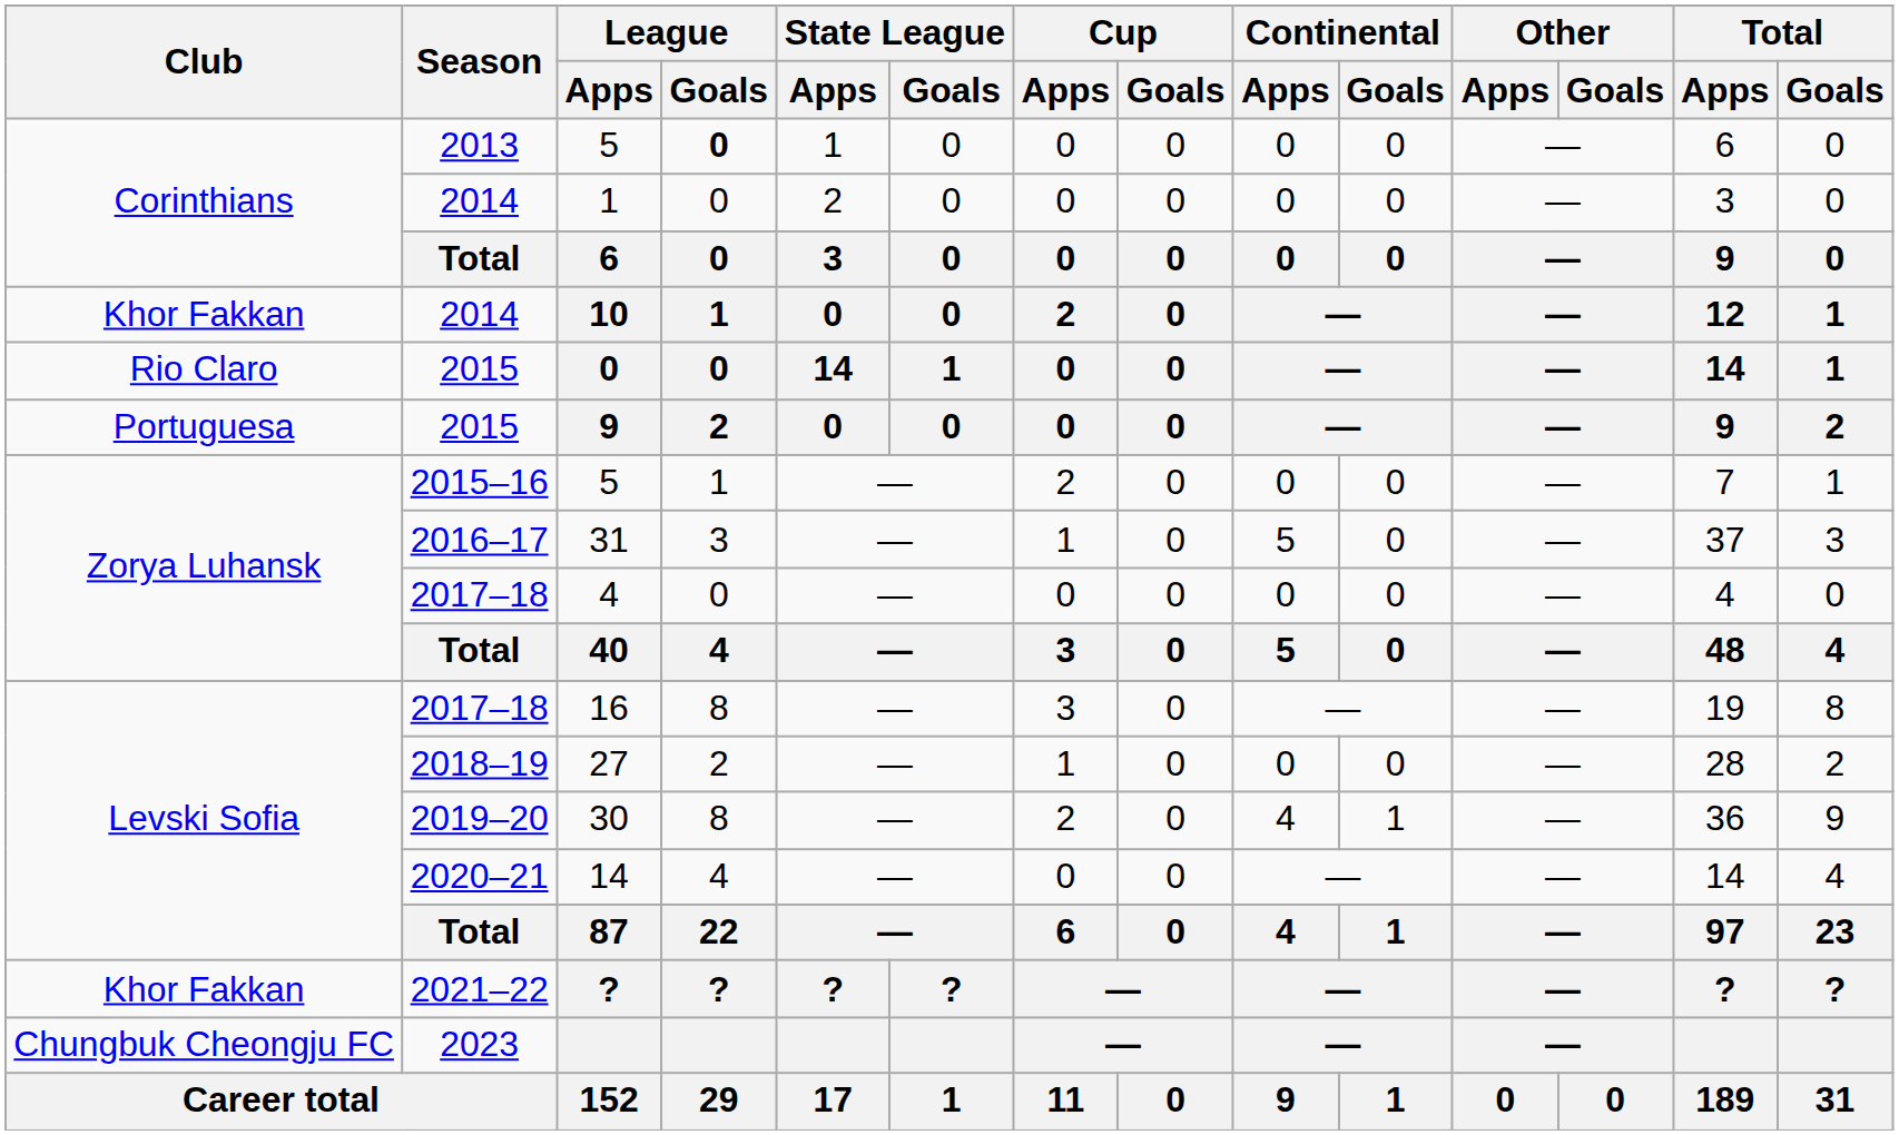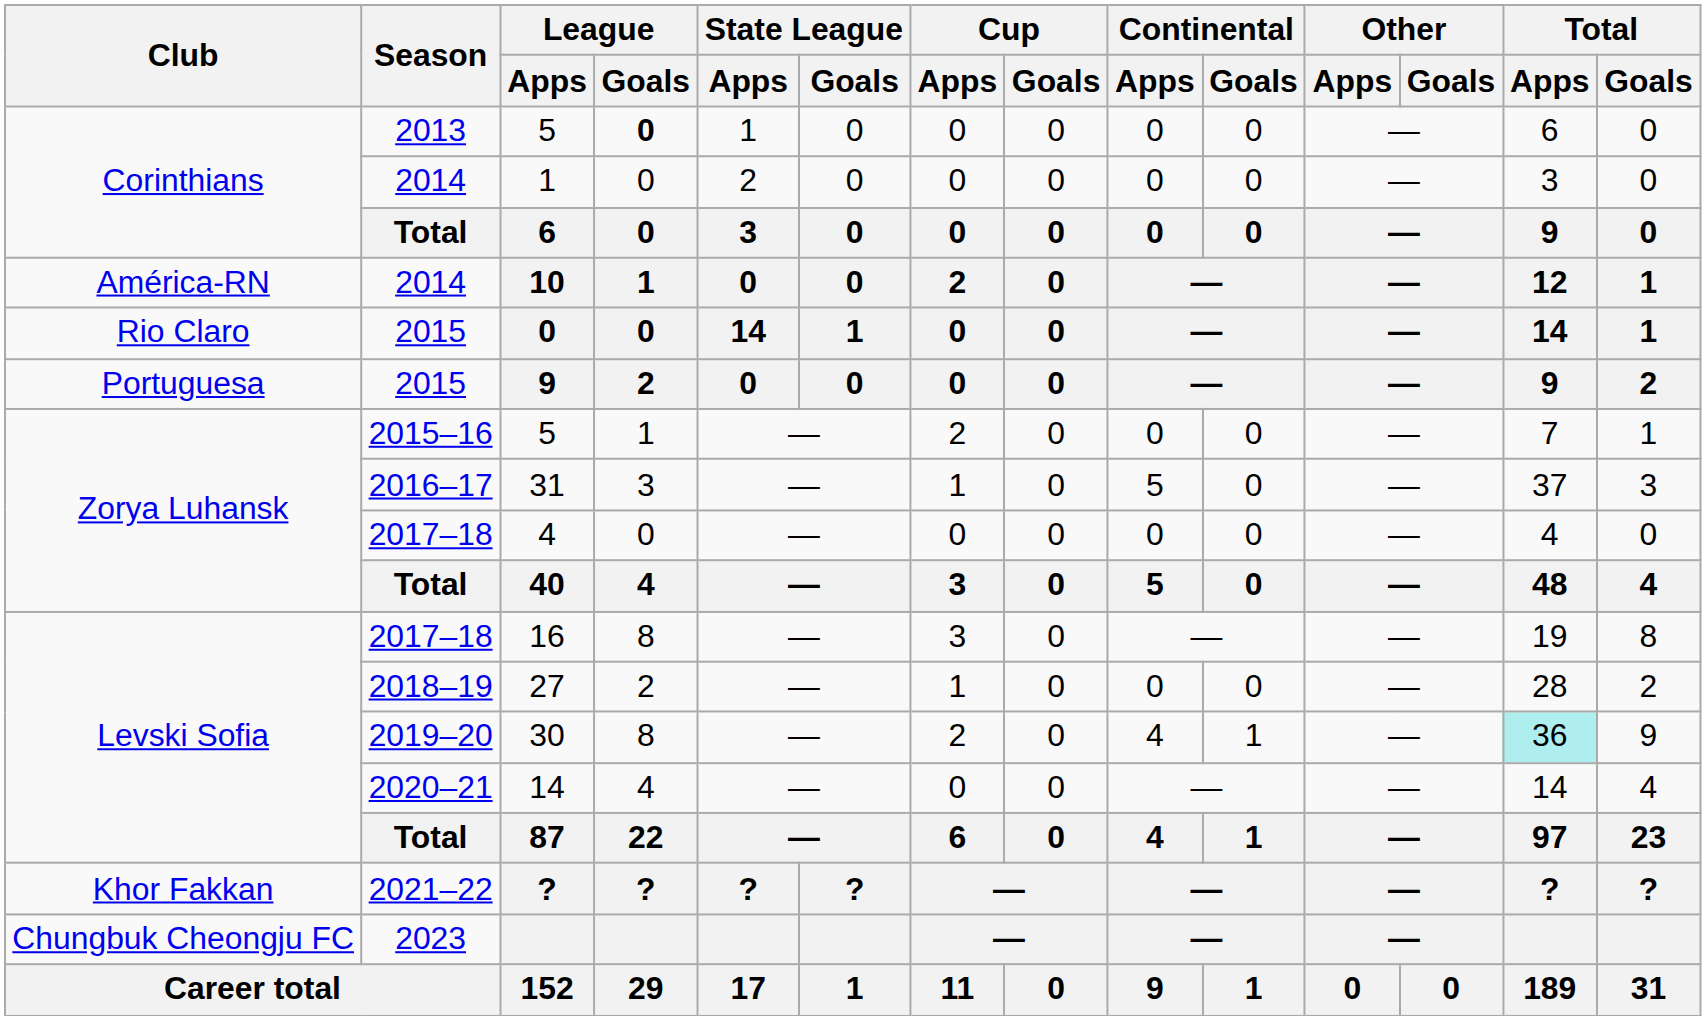10 | Club: Khor Fakkan -> América-RN
30 | Total / Apps: no background -> paleturquoise background
